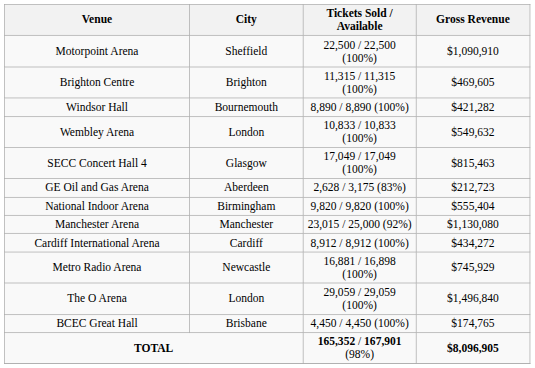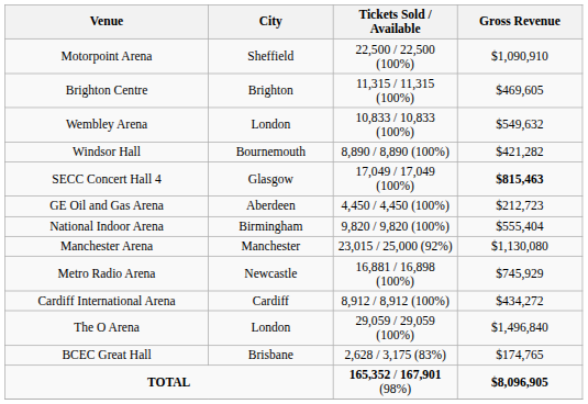rows swapped: Windsor Hall <-> Wembley Arena
SECC Concert Hall 4 | Gross Revenue: normal -> bold
GE Oil and Gas Arena | Tickets Sold / Available: 2,628 / 3,175 (83%) -> 4,450 / 4,450 (100%)
rows swapped: Metro Radio Arena <-> Cardiff International Arena
BCEC Great Hall | Tickets Sold / Available: 4,450 / 4,450 (100%) -> 2,628 / 3,175 (83%)
